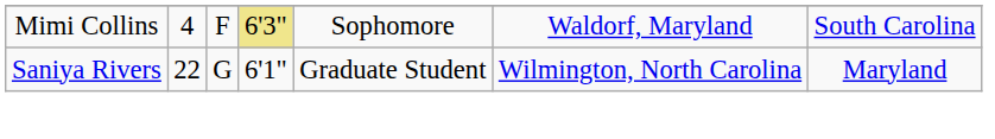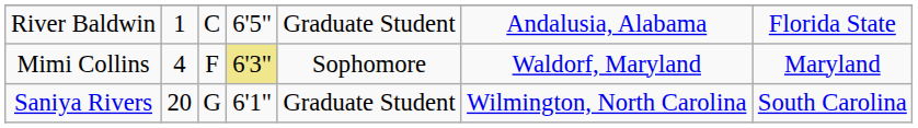+ row: River Baldwin | 1 | C | 6'5" | Graduate Student | Andalusia, Alabama | Florida State
Mimi Collins | column 7: South Carolina -> Maryland
Saniya Rivers | column 2: 22 -> 20
Saniya Rivers | column 7: Maryland -> South Carolina
